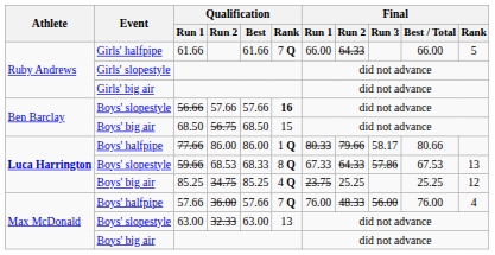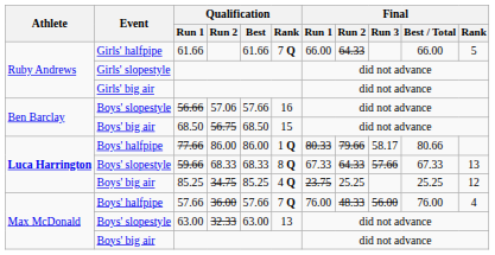56.66 | Qualification / Run 2: 57.66 -> 57.06
56.66 | Qualification / Rank: bold -> normal
59.66 | Qualification / Run 2: 68.53 -> 68.33
59.66 | Final / Run 3: 57.86 -> 57.66
59.66 | Final / Best / Total: 67.53 -> 67.33
